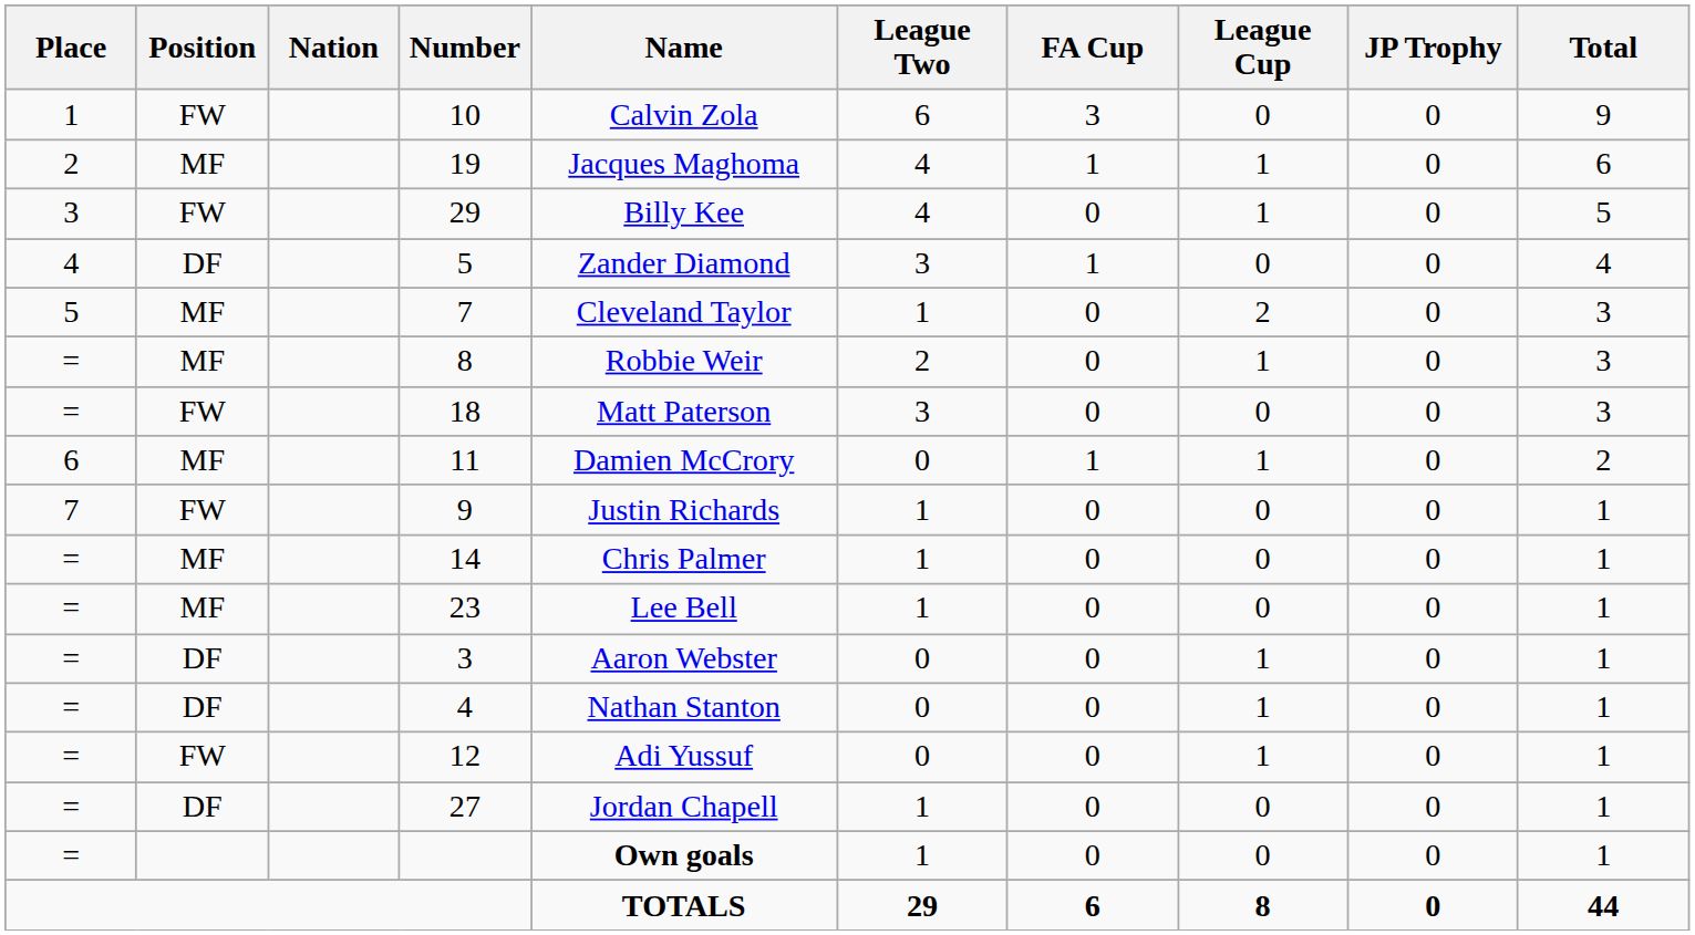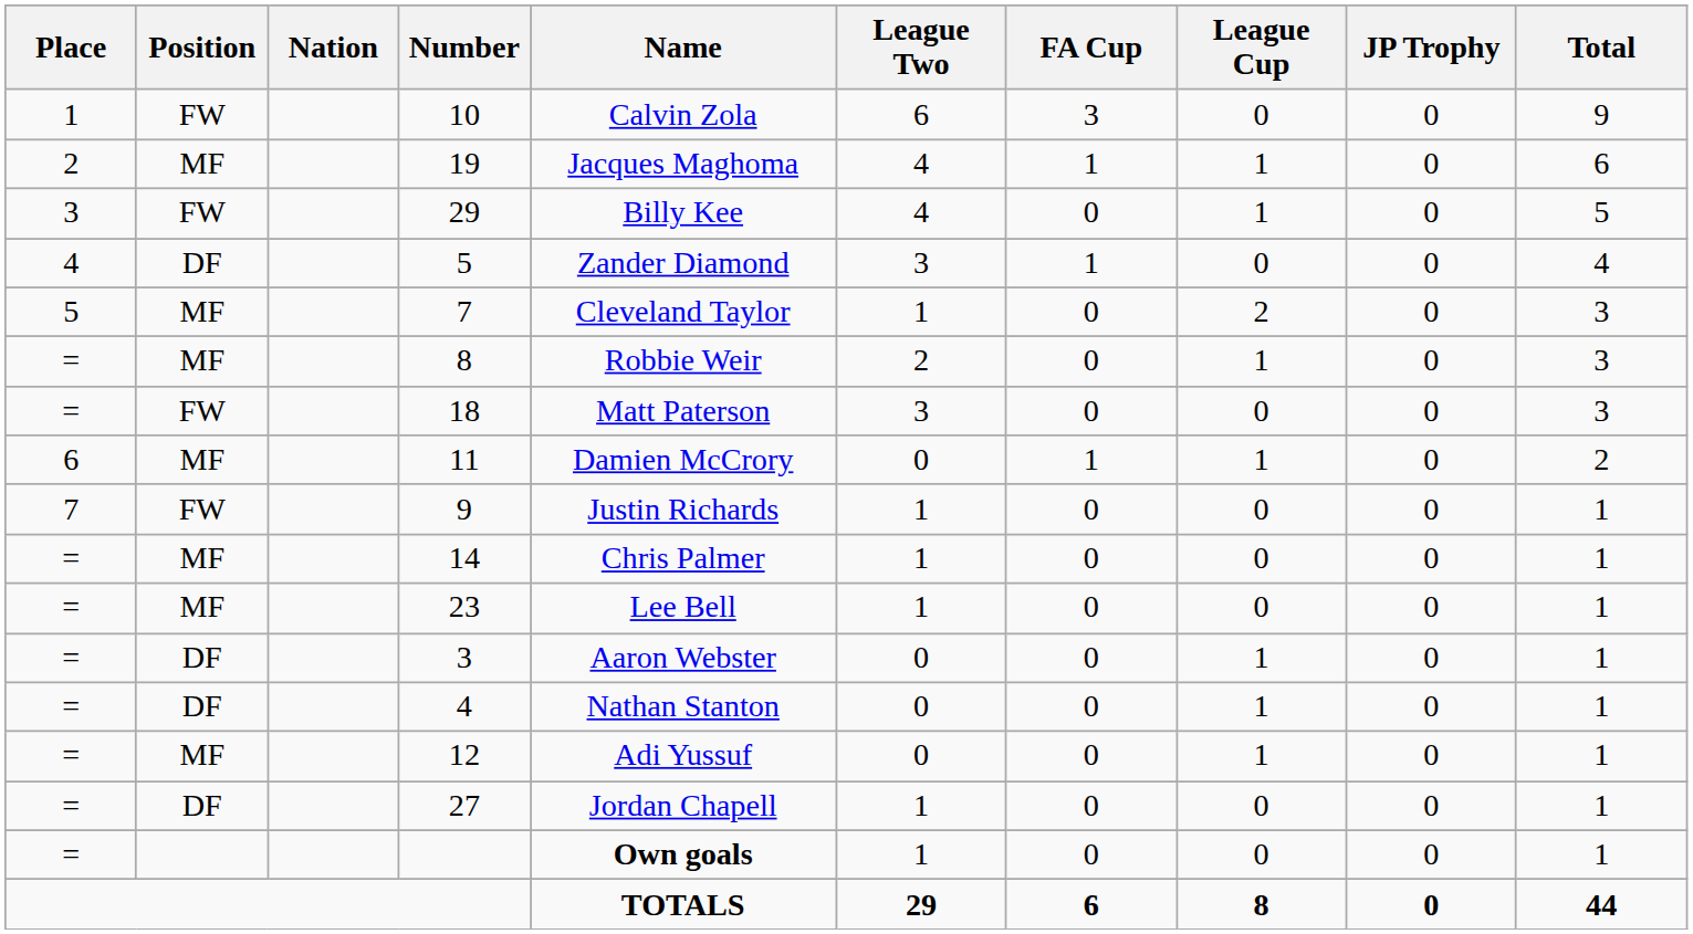12 | Position: FW -> MF
